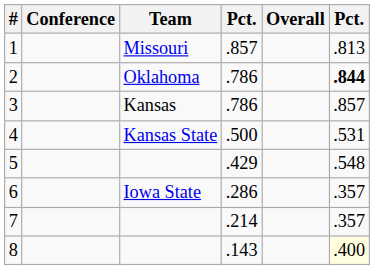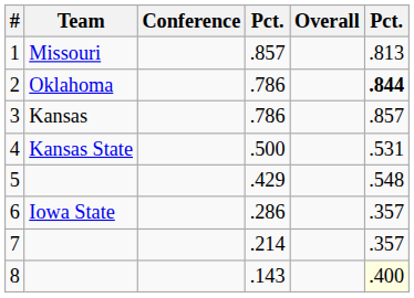columns swapped: Team <-> Conference
